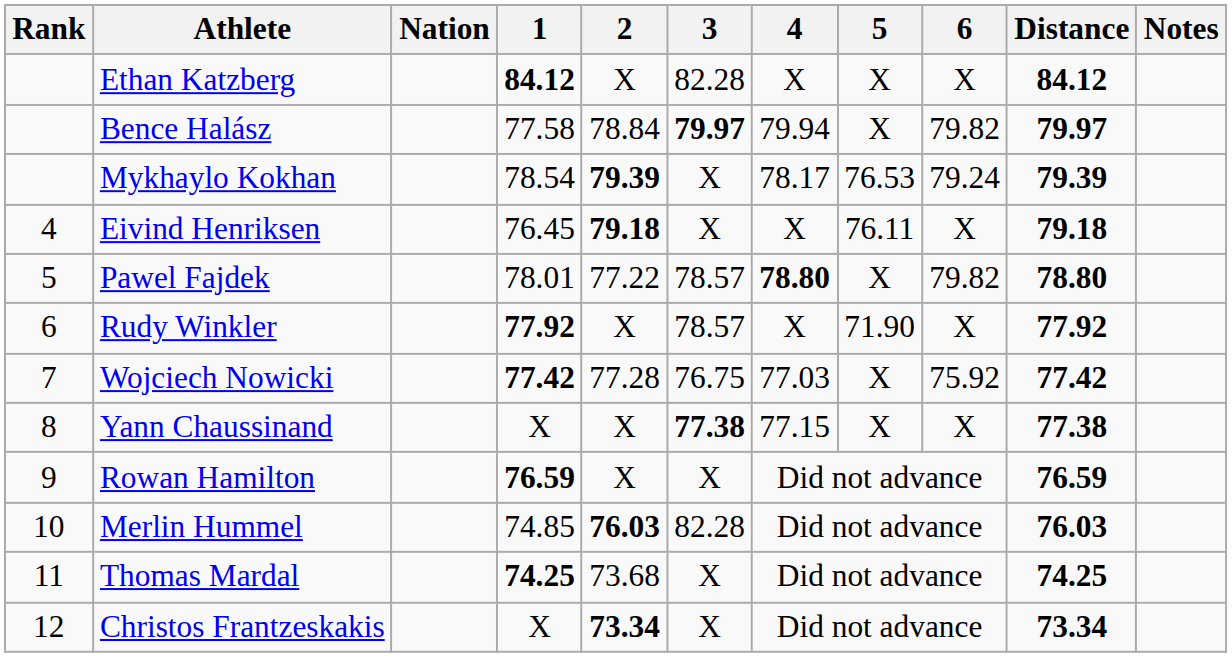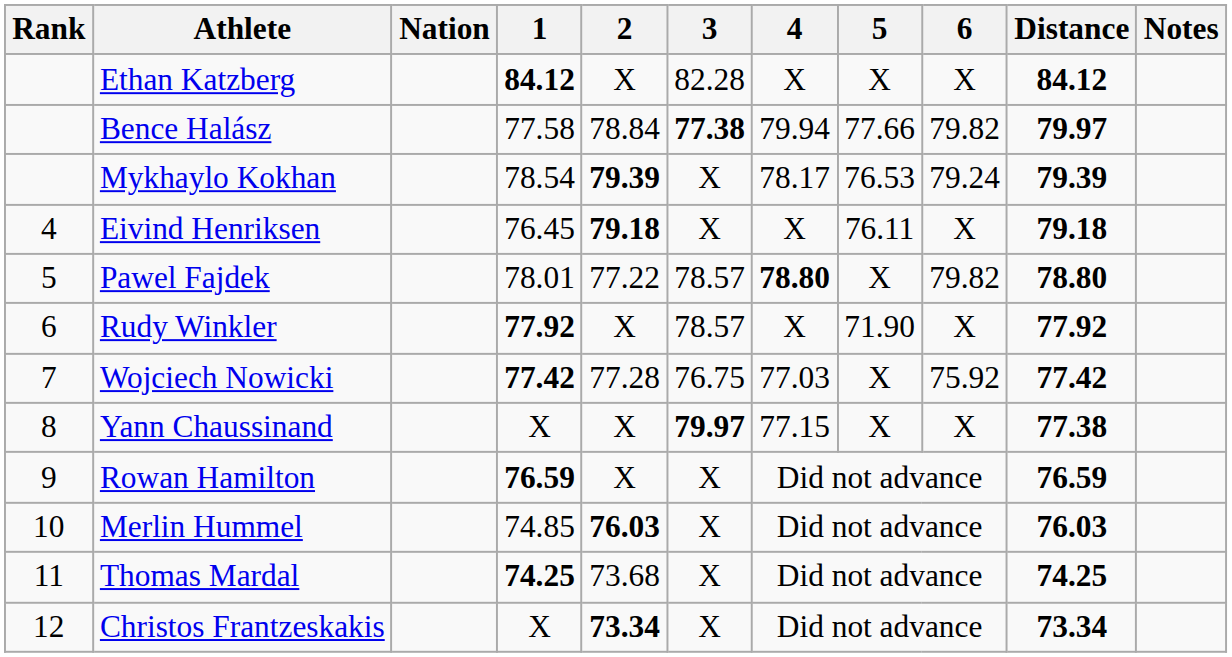Bence Halász | 3: 79.97 -> 77.38
Bence Halász | 5: X -> 77.66
Yann Chaussinand | 3: 77.38 -> 79.97
Merlin Hummel | 3: 82.28 -> X
